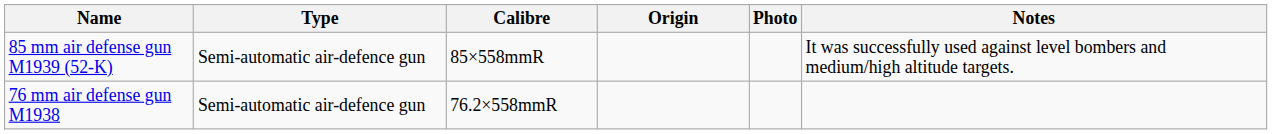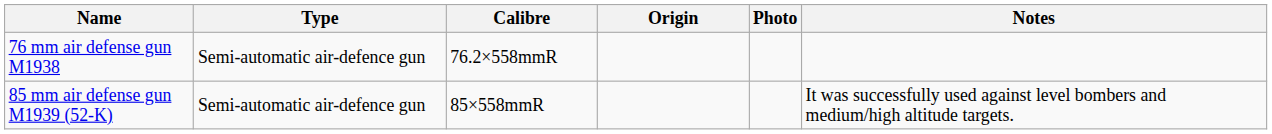rows swapped: 76 mm air defense gun M1938 <-> 85 mm air defense gun M1939 (52-K)
